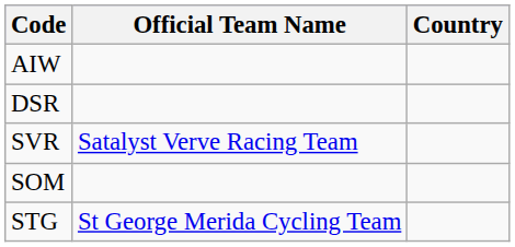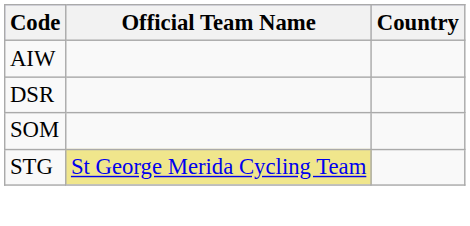- row: SVR | Satalyst Verve Racing Team
STG | Official Team Name: no background -> khaki background
